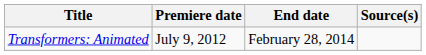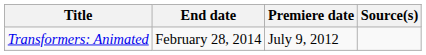columns swapped: Premiere date <-> End date
